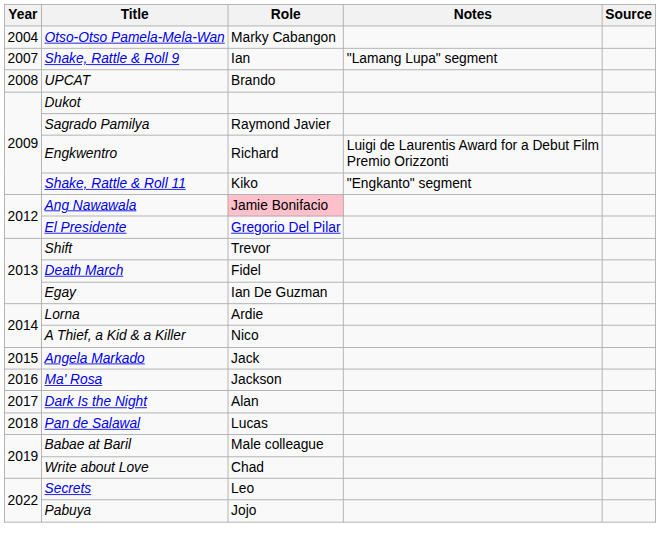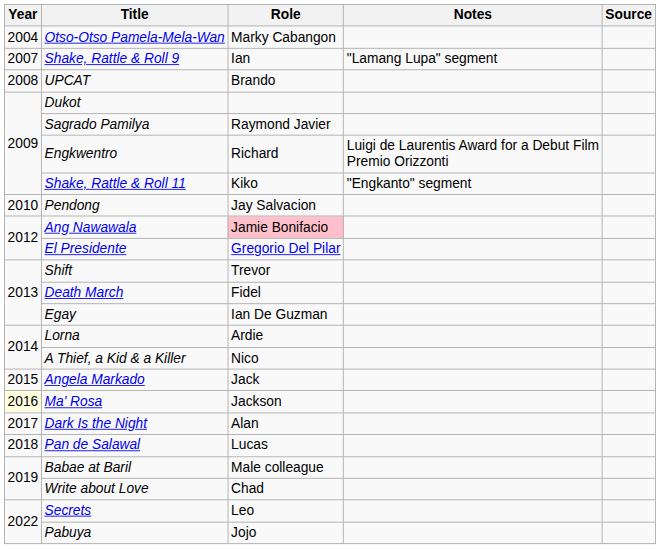+ row: 2010 | Pendong | Jay Salvacion
Ma' Rosa | Year: no background -> lightyellow background
